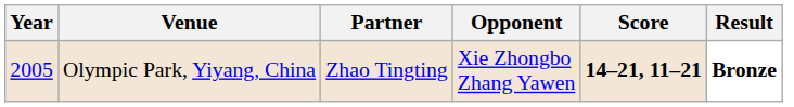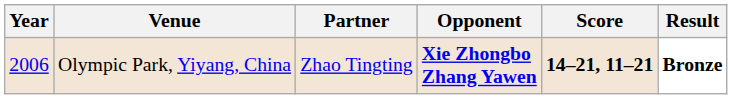Olympic Park, Yiyang, China | Year: 2005 -> 2006
Olympic Park, Yiyang, China | Opponent: normal -> bold
